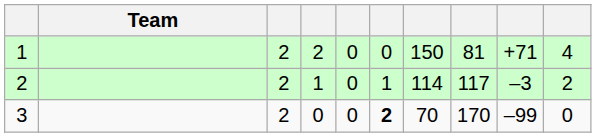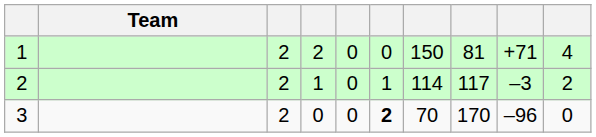3 | column 9: –99 -> –96
